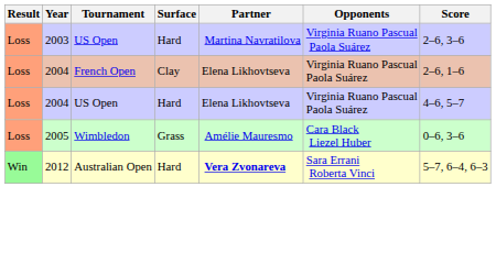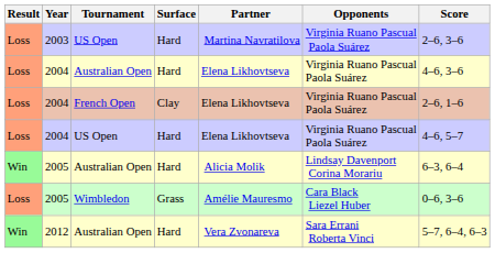+ row: Loss | 2004 | Australian Open | Hard | Elena Likhovtseva | Virginia Ruano Pascual Paola Suárez | 4–6, 3–6
+ row: Win | 2005 | Australian Open | Hard | Alicia Molik | Lindsay Davenport Corina Morariu | 6–3, 6–4
2012 | Partner: bold -> normal
